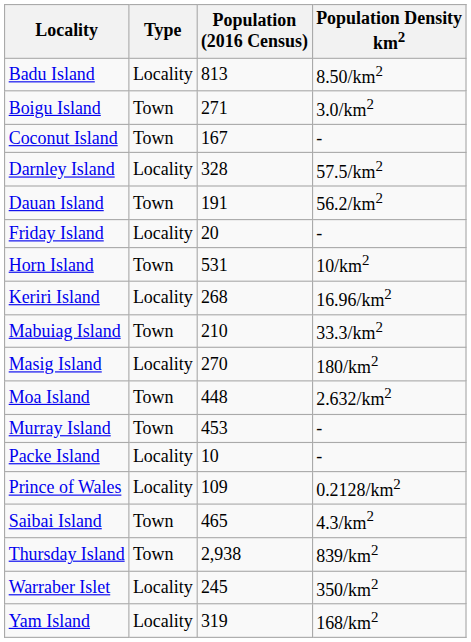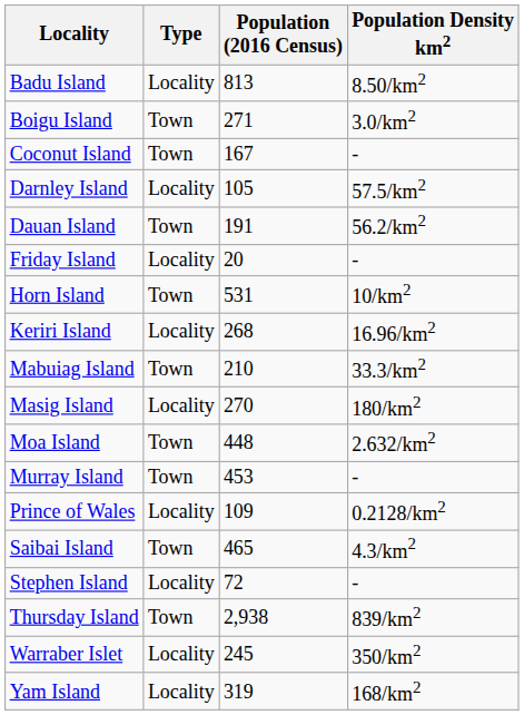Darnley Island | Population (2016 Census): 328 -> 105
- row: Packe Island | Locality | 10 | -
+ row: Stephen Island | Locality | 72 | -
